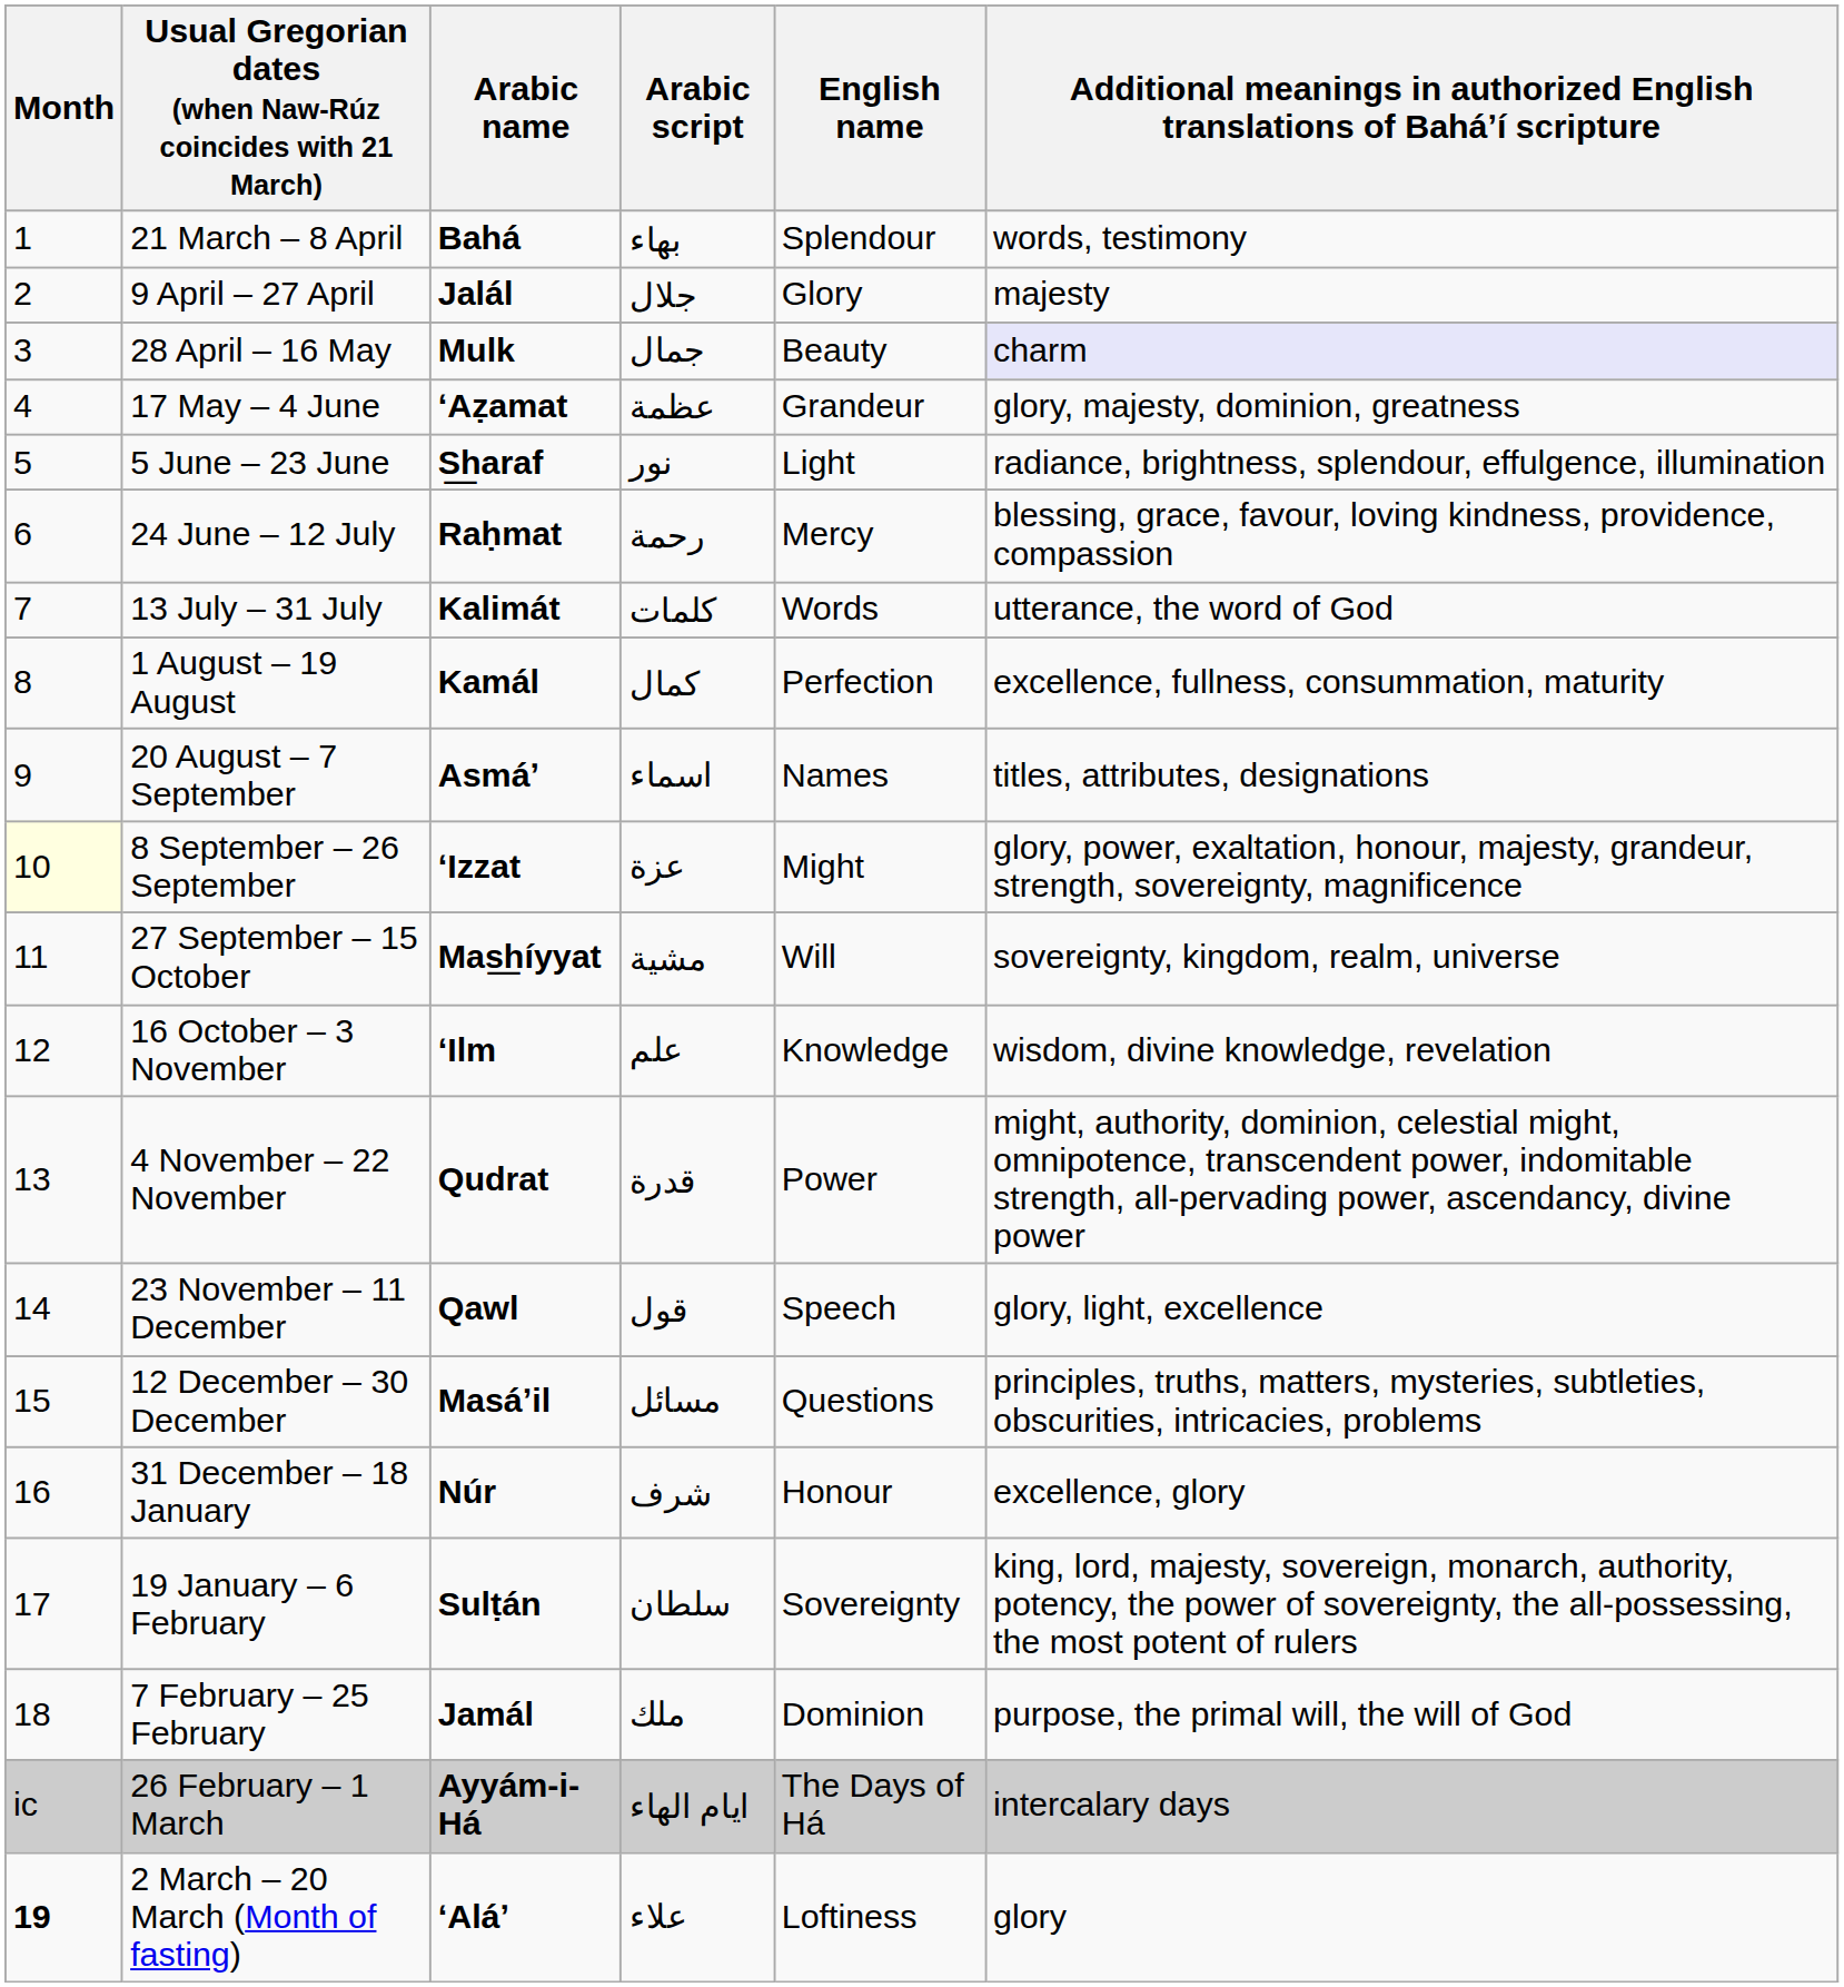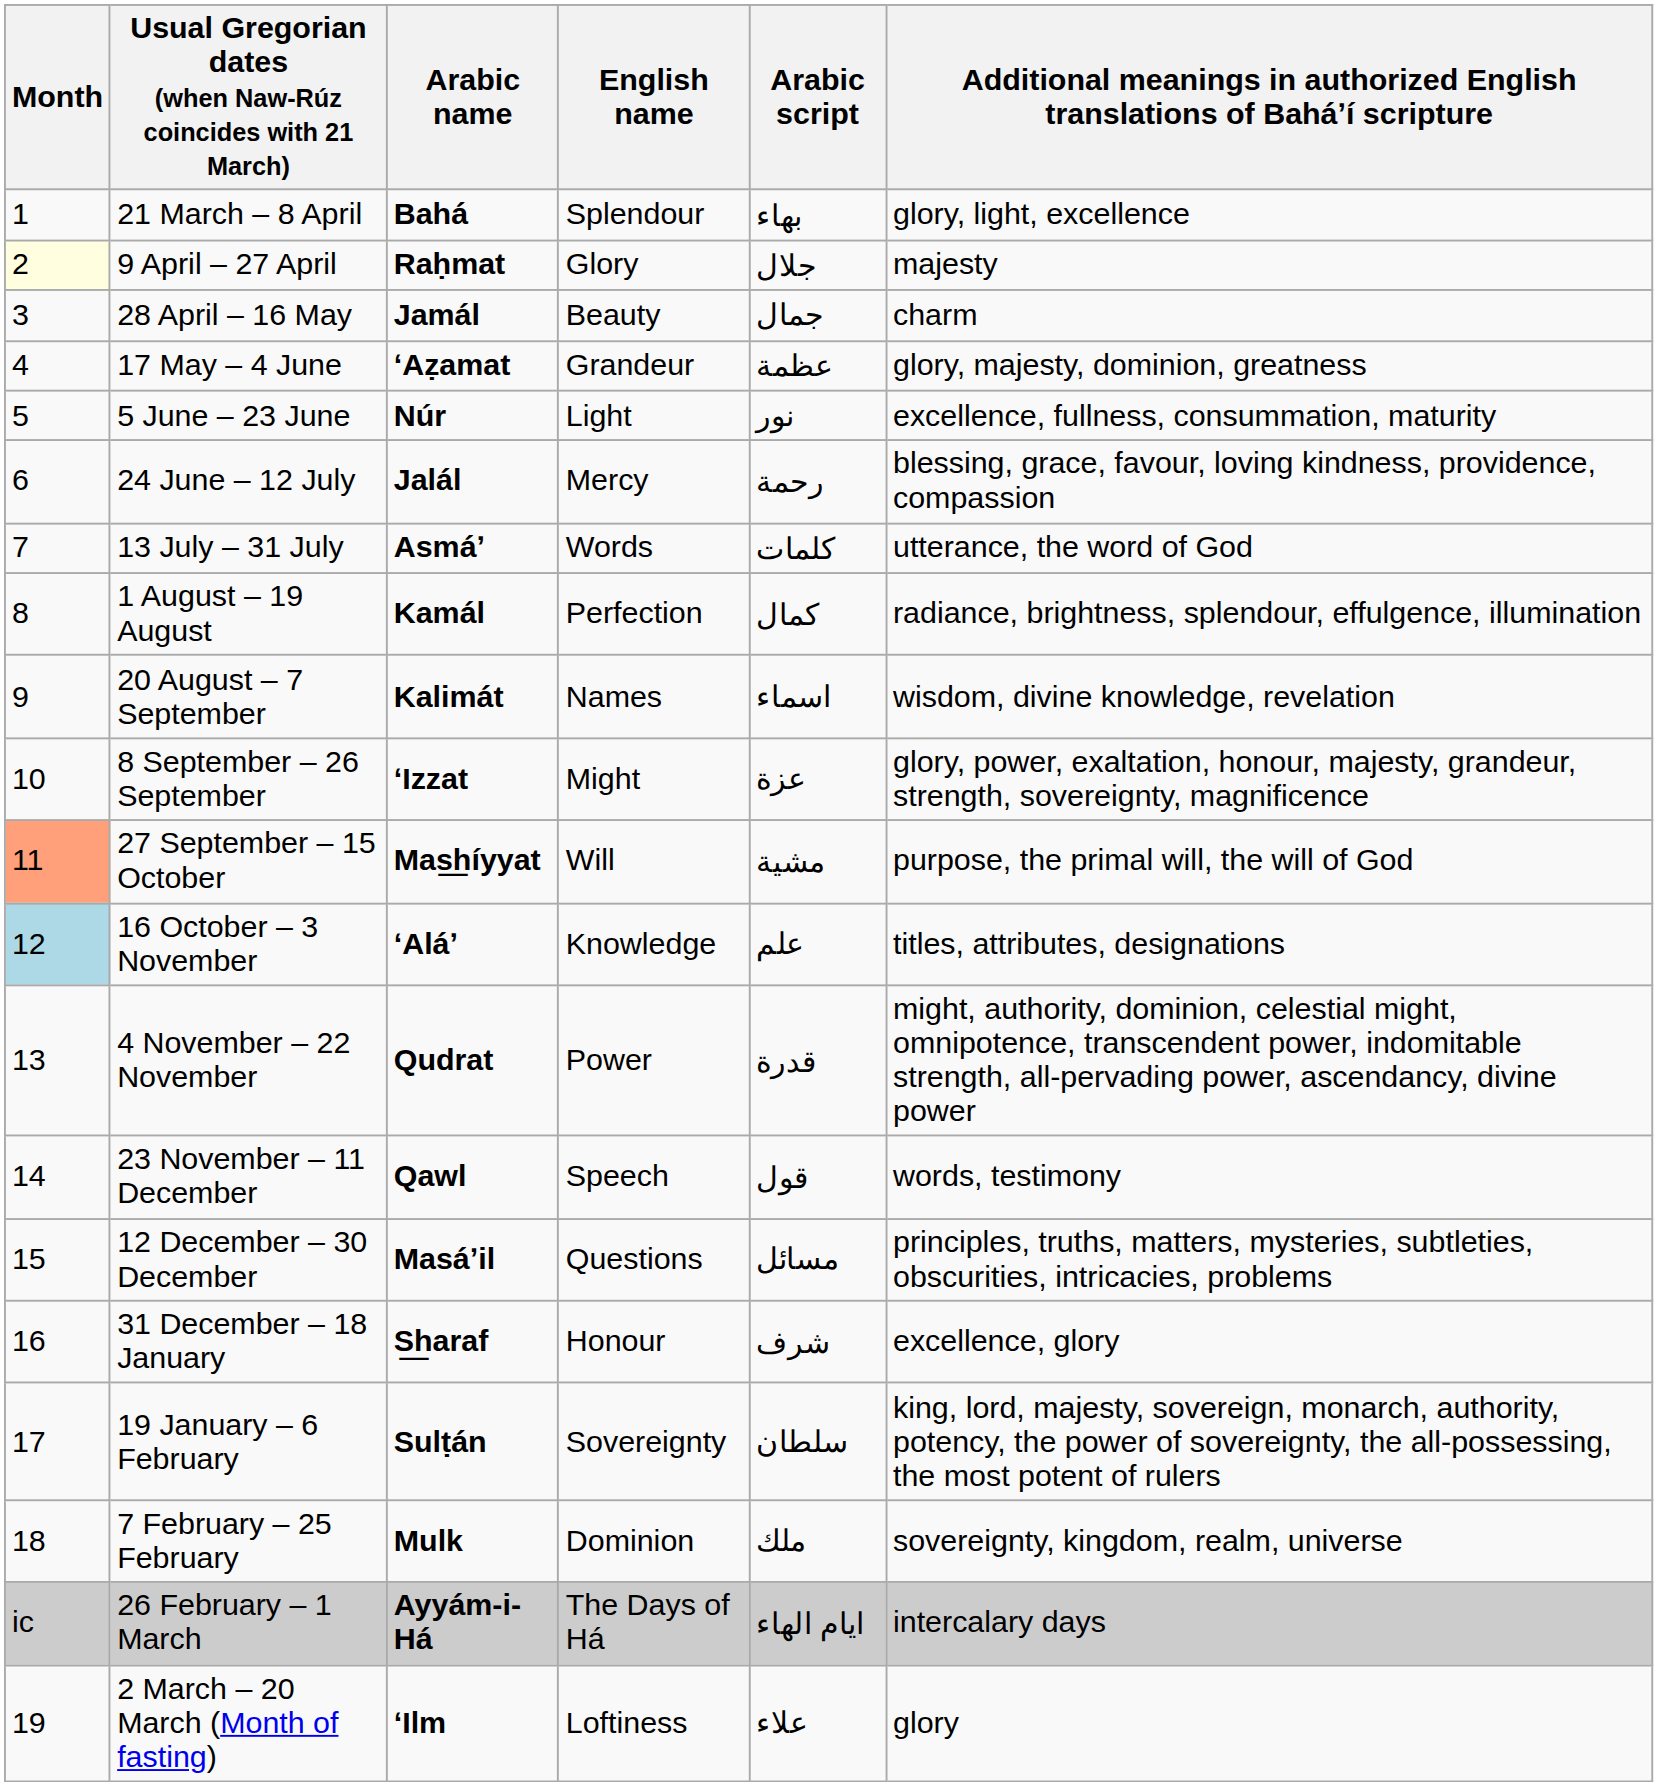columns swapped: Arabic script <-> English name
21 March – 8 April | column 6: words, testimony -> glory, light, excellence
9 April – 27 April | Month: no background -> lightyellow background
9 April – 27 April | Arabic name: Jalál -> Raḥmat
28 April – 16 May | Arabic name: Mulk -> Jamál
28 April – 16 May | column 6: lavender background -> no background
5 June – 23 June | Arabic name: S͟haraf -> Núr
5 June – 23 June | column 6: radiance, brightness, splendour, effulgence, illumination -> excellence, fullness, consummation, maturity
24 June – 12 July | Arabic name: Raḥmat -> Jalál
13 July – 31 July | Arabic name: Kalimát -> Asmáʼ
1 August – 19 August | column 6: excellence, fullness, consummation, maturity -> radiance, brightness, splendour, effulgence, illumination
20 August – 7 September | Arabic name: Asmáʼ -> Kalimát
20 August – 7 September | column 6: titles, attributes, designations -> wisdom, divine knowledge, revelation
8 September – 26 September | Month: lightyellow background -> no background
27 September – 15 October | Month: no background -> lightsalmon background
27 September – 15 October | column 6: sovereignty, kingdom, realm, universe -> purpose, the primal will, the will of God
16 October – 3 November | Month: no background -> lightblue background
16 October – 3 November | Arabic name: ʻIlm -> ʻAláʼ
16 October – 3 November | column 6: wisdom, divine knowledge, revelation -> titles, attributes, designations
23 November – 11 December | column 6: glory, light, excellence -> words, testimony
31 December – 18 January | Arabic name: Núr -> S͟haraf
7 February – 25 February | Arabic name: Jamál -> Mulk
7 February – 25 February | column 6: purpose, the primal will, the will of God -> sovereignty, kingdom, realm, universe
2 March – 20 March (Month of fasting) | Month: bold -> normal
2 March – 20 March (Month of fasting) | Arabic name: ʻAláʼ -> ʻIlm
